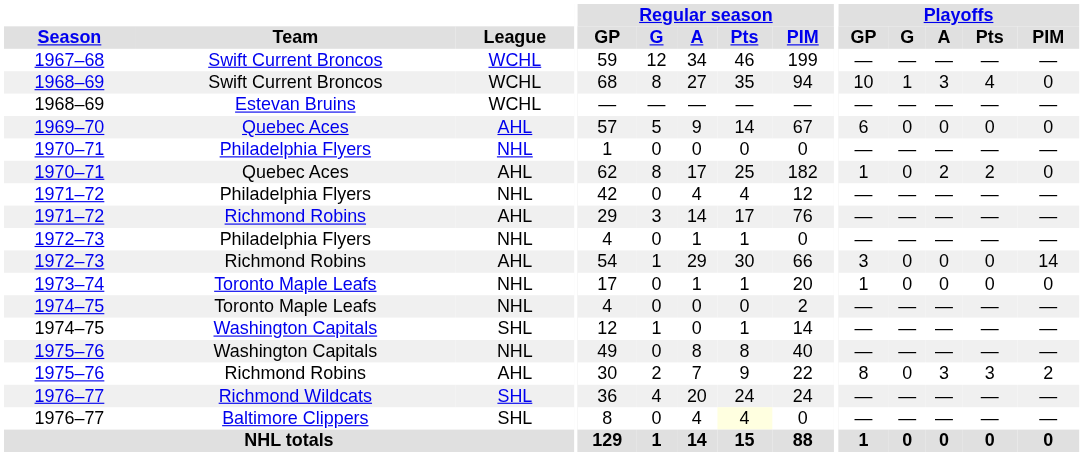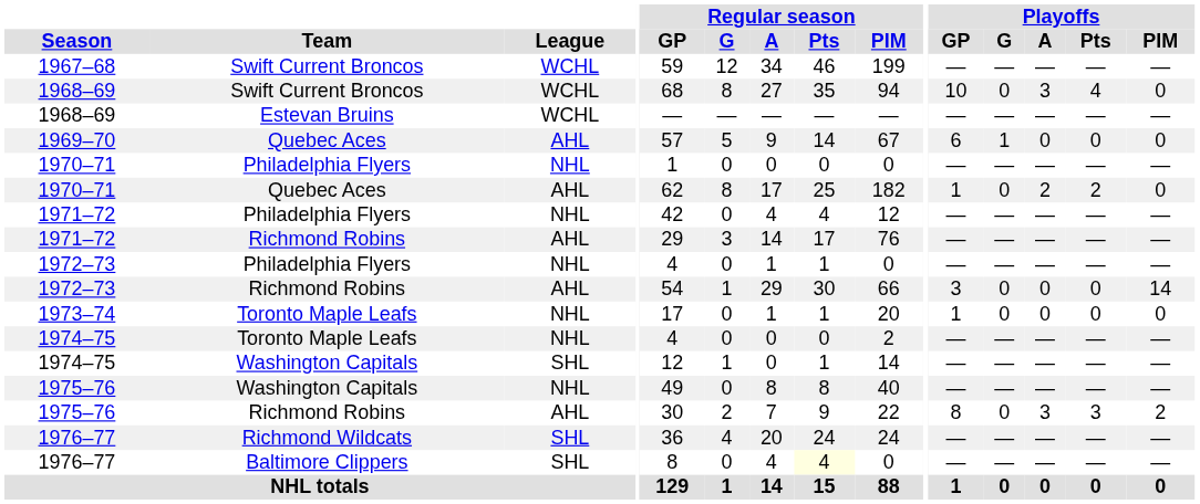1968–69 / Swift Current Broncos | Playoffs / G: 1 -> 0
1969–70 | Playoffs / G: 0 -> 1
